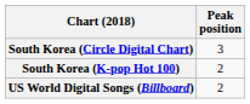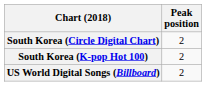South Korea (Circle Digital Chart) | Peak position: 3 -> 2
